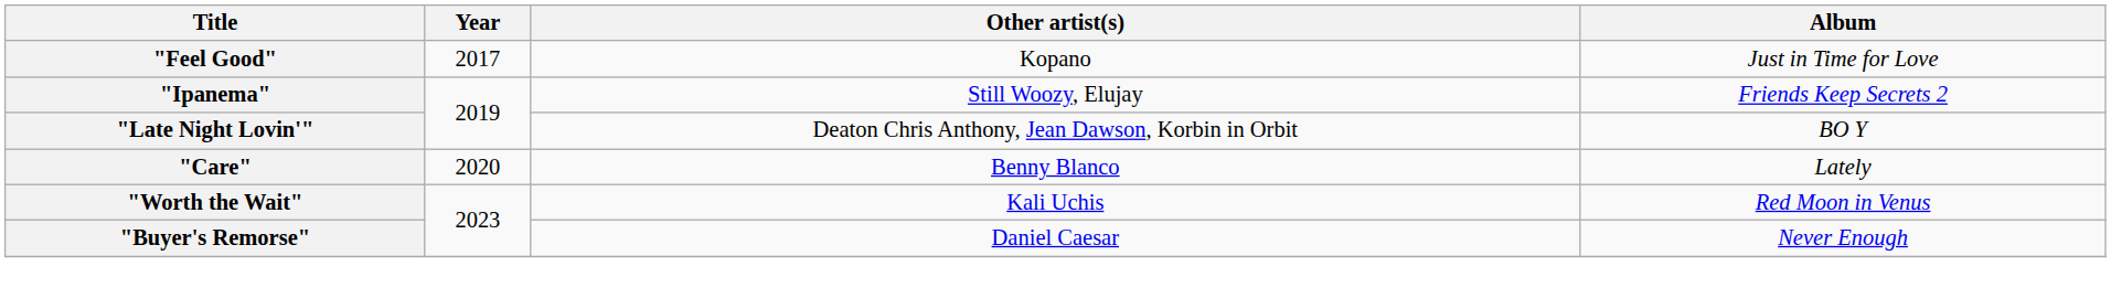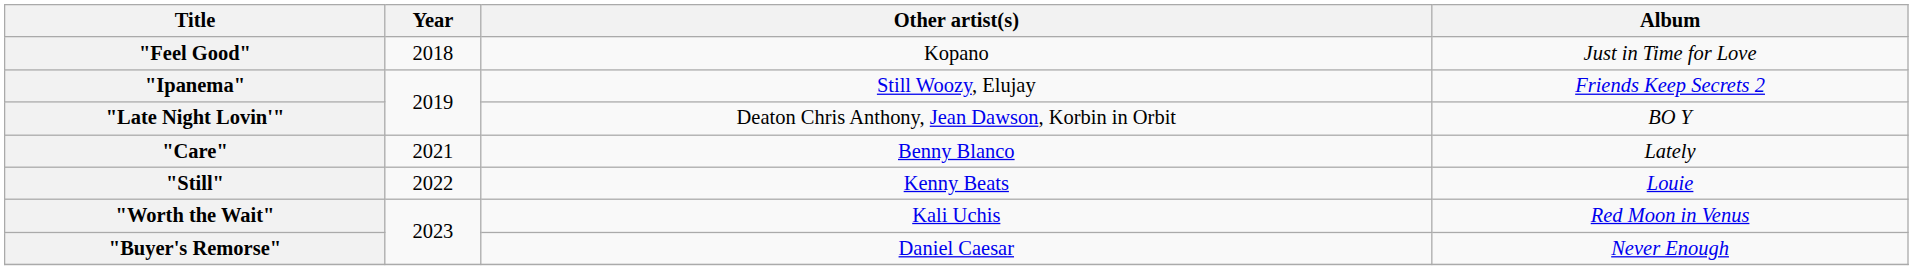"Feel Good" | Year: 2017 -> 2018
"Care" | Year: 2020 -> 2021
+ row: "Still" | 2022 | Kenny Beats | Louie
